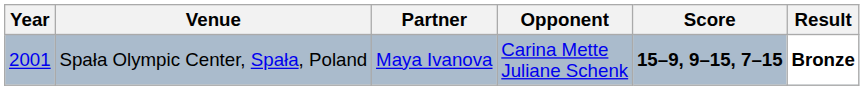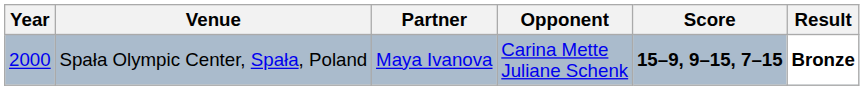Spała Olympic Center, Spała, Poland | Year: 2001 -> 2000
